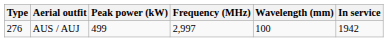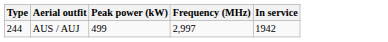- column: Wavelength (mm) | 100
AUS / AUJ | Type: 276 -> 244
